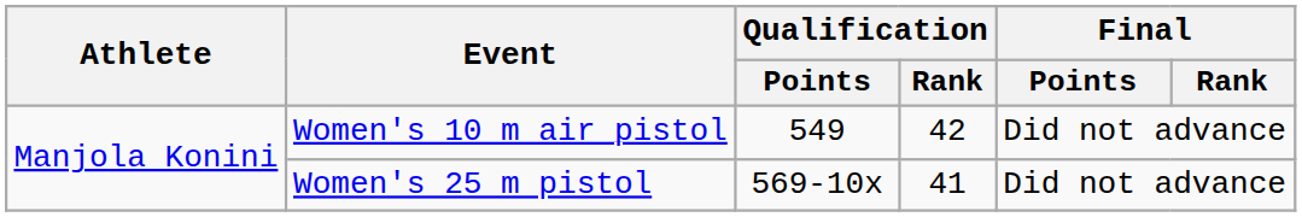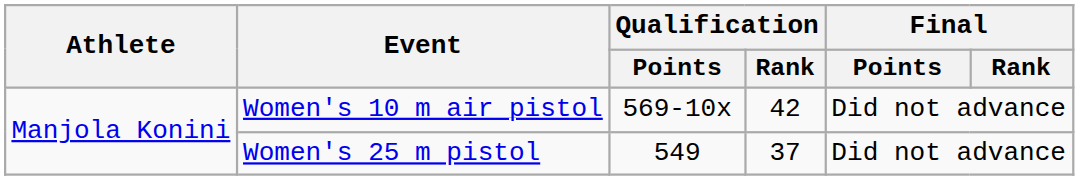Women's 10 m air pistol | Qualification / Points: 549 -> 569-10x
Women's 25 m pistol | Qualification / Points: 569-10x -> 549
Women's 25 m pistol | Qualification / Rank: 41 -> 37
